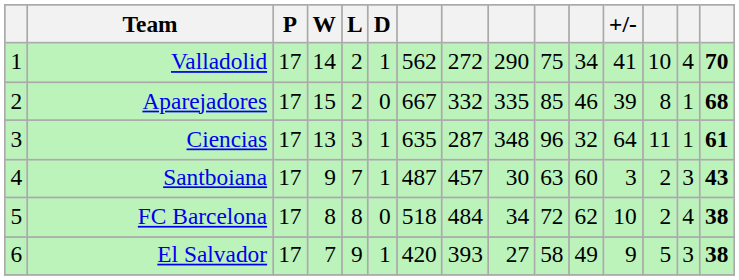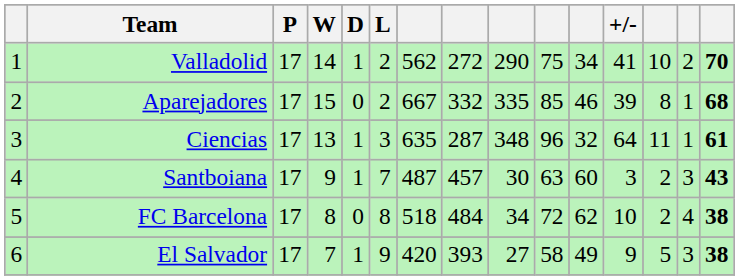columns swapped: D <-> L
Valladolid | column 14: 4 -> 2
